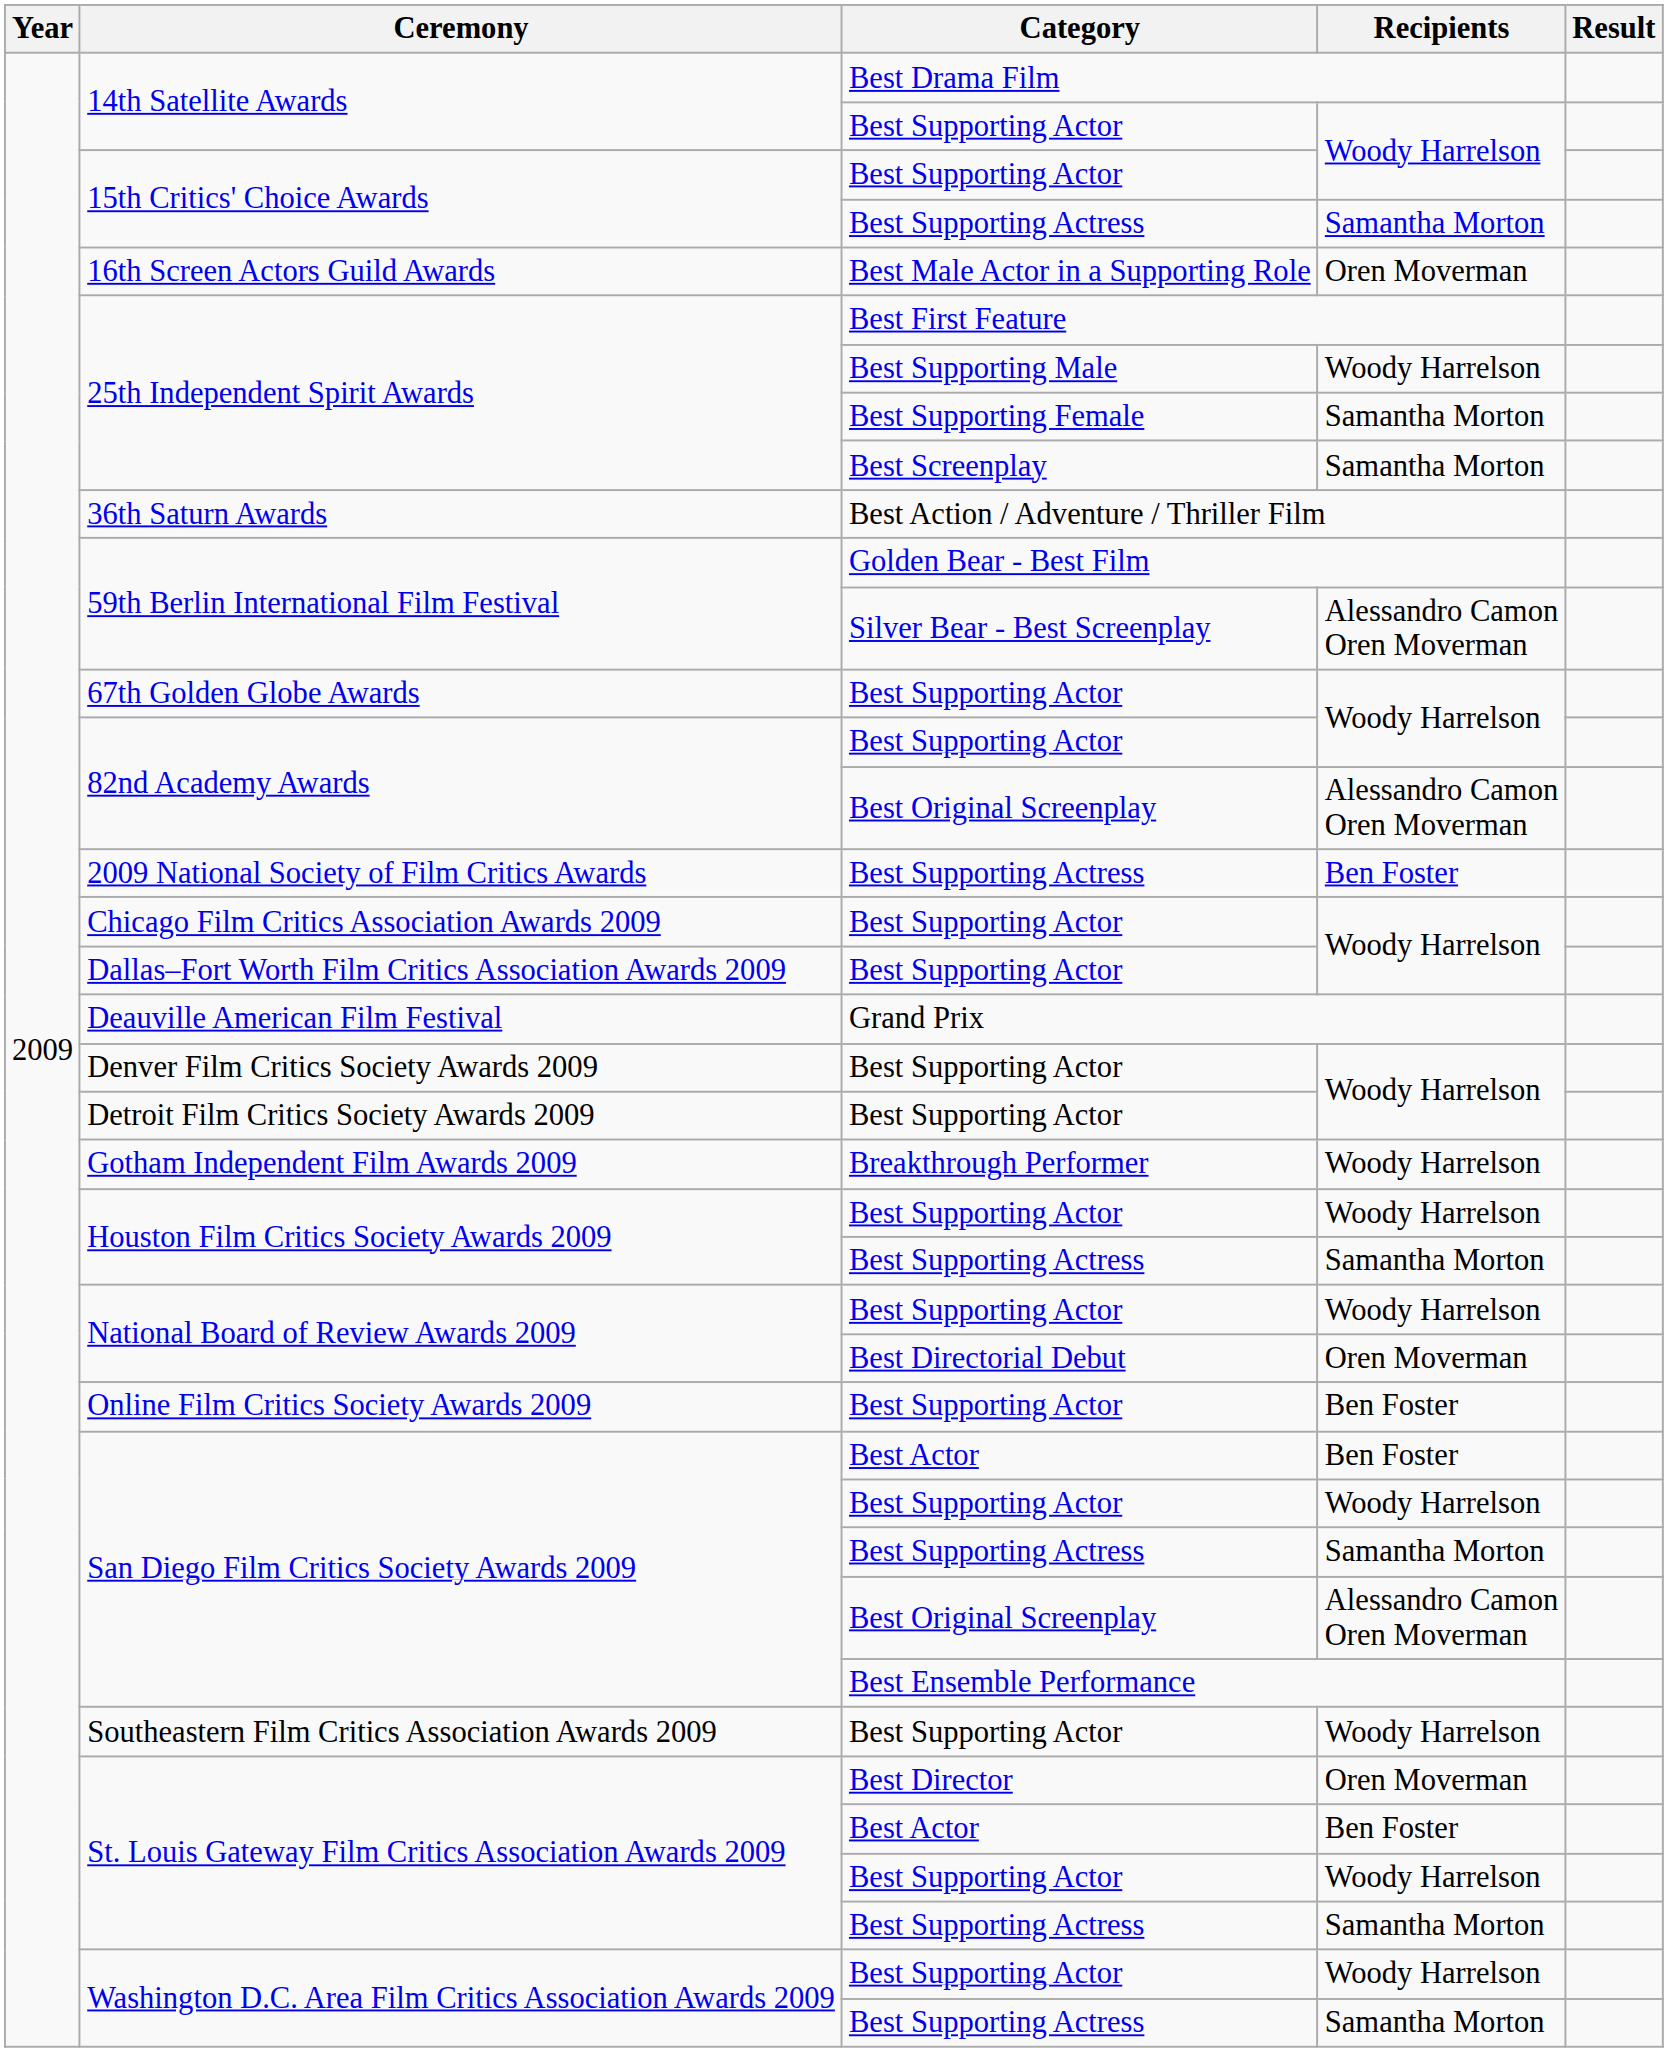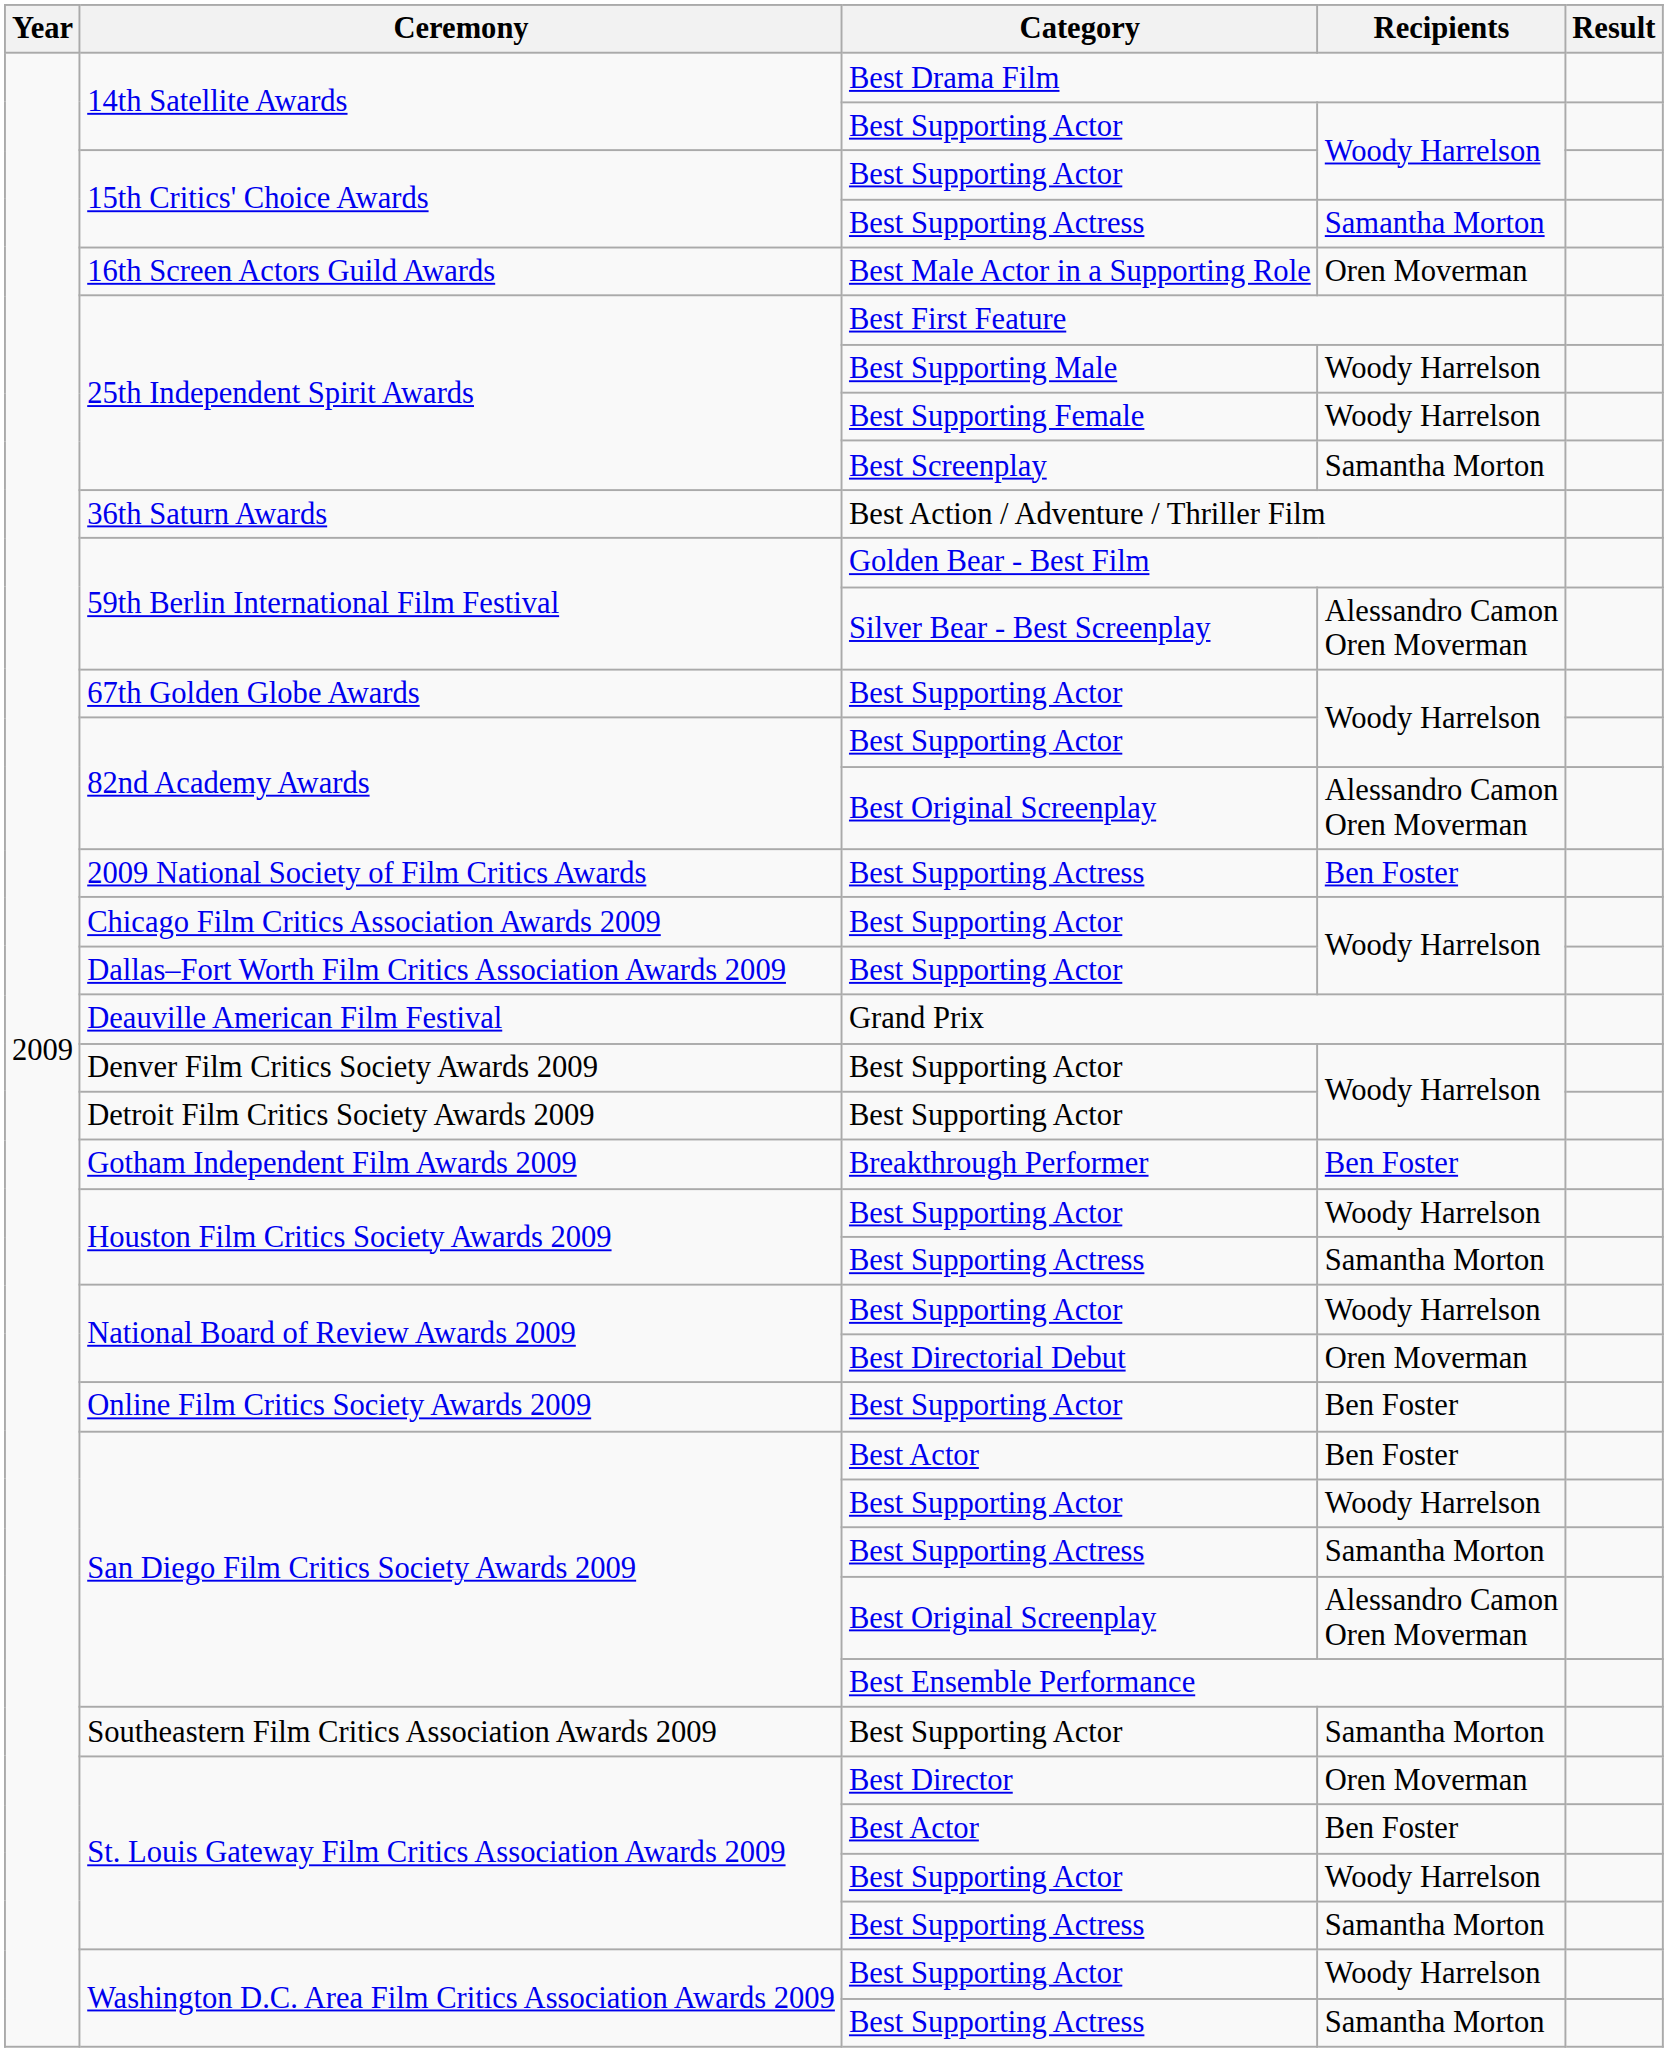25th Independent Spirit Awards / Best Supporting Female | Recipients: Samantha Morton -> Woody Harrelson
Gotham Independent Film Awards 2009 | Recipients: Woody Harrelson -> Ben Foster
Southeastern Film Critics Association Awards 2009 | Recipients: Woody Harrelson -> Samantha Morton
